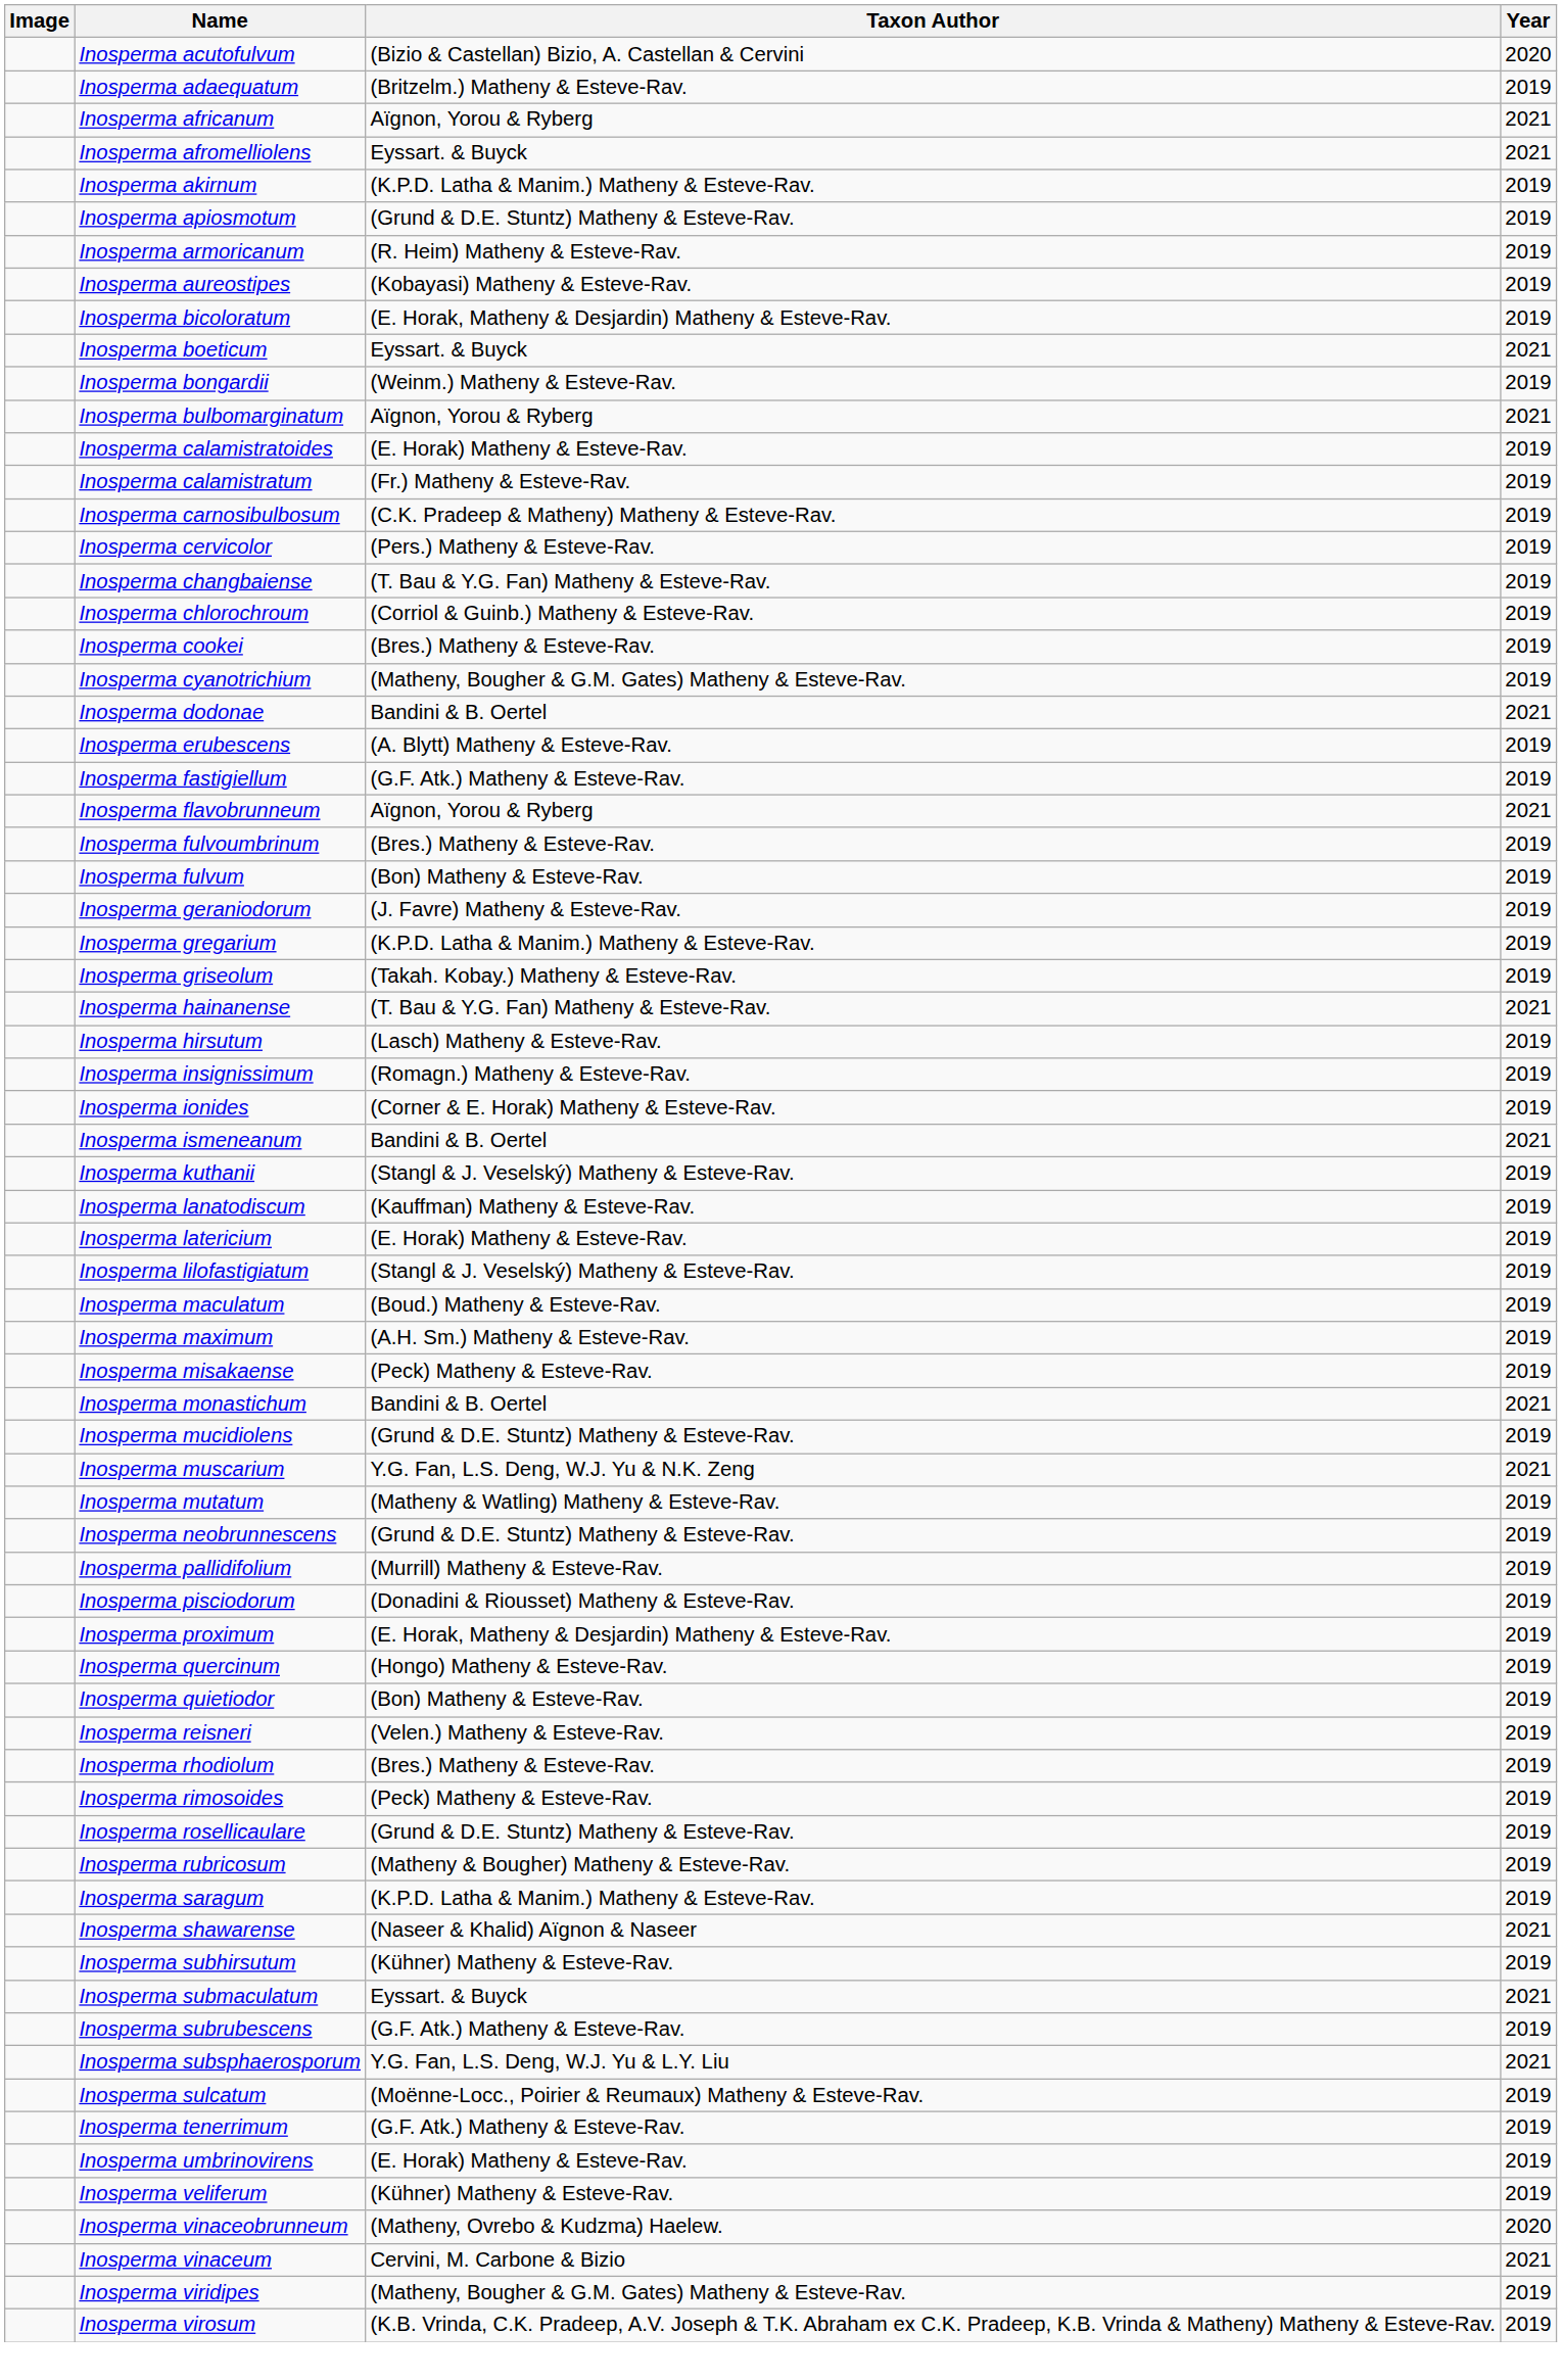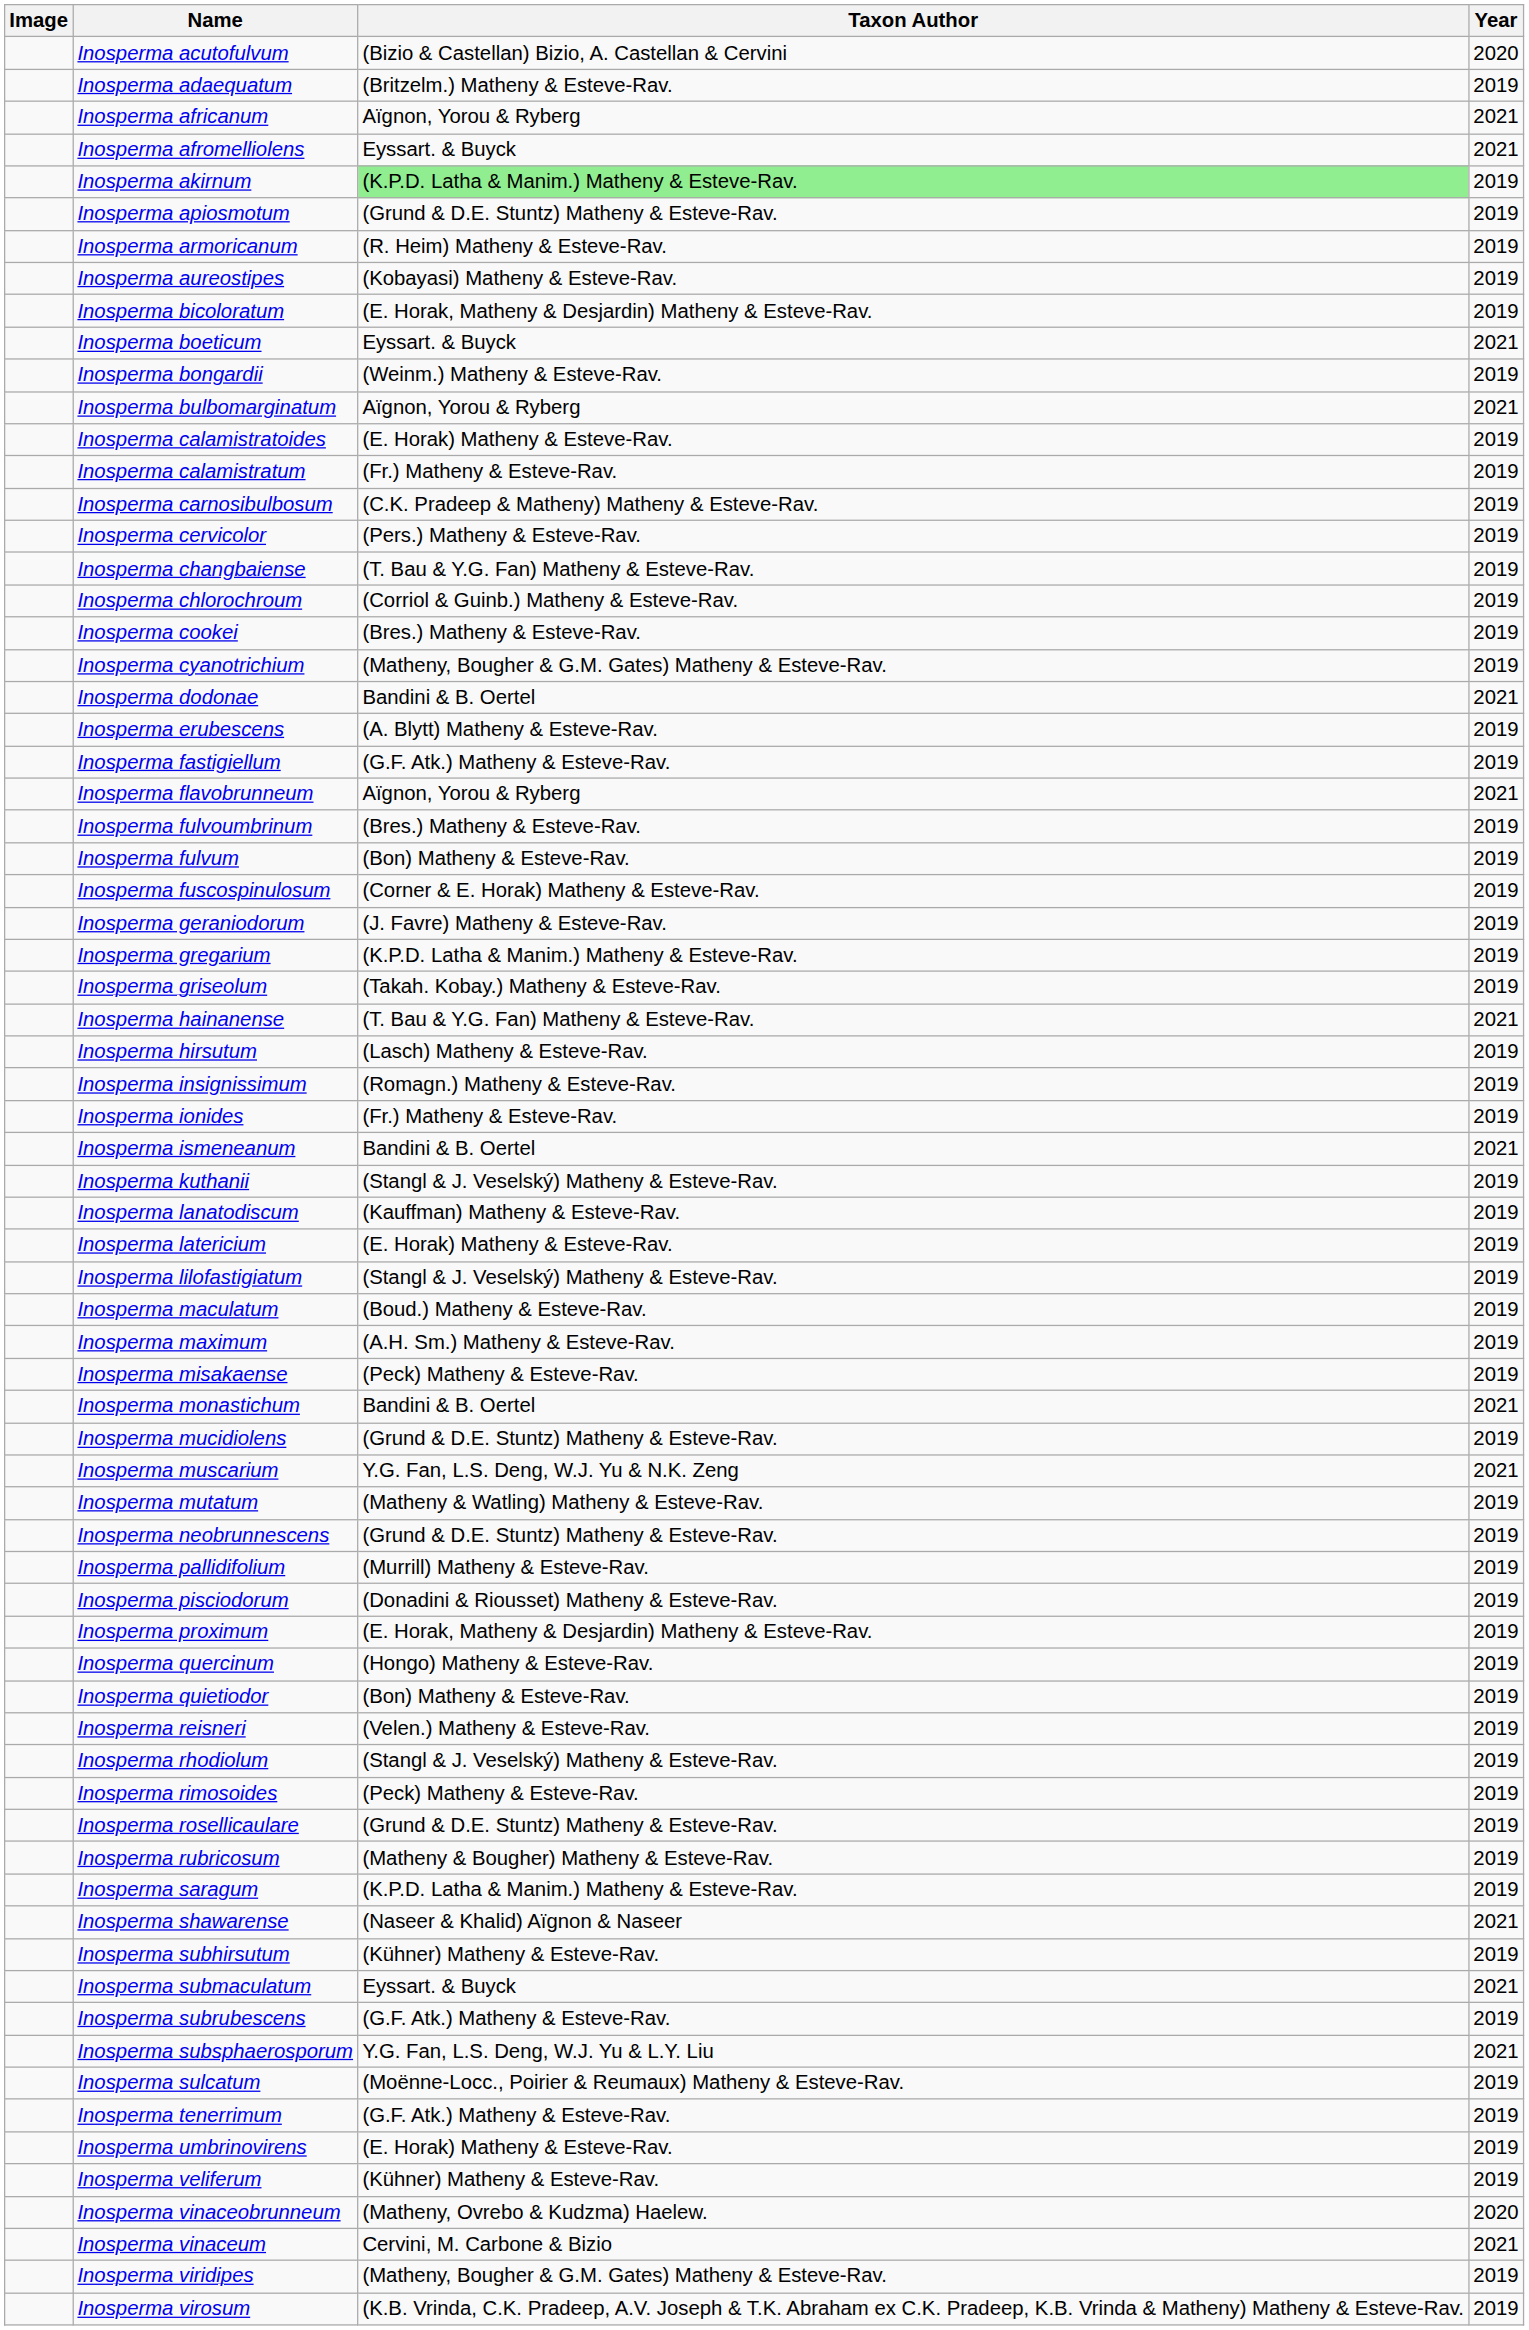Inosperma akirnum | Taxon Author: no background -> lightgreen background
+ row: Inosperma fuscospinulosum | (Corner & E. Horak) Matheny & Esteve-Rav. | 2019
Inosperma ionides | Taxon Author: (Corner & E. Horak) Matheny & Esteve-Rav. -> (Fr.) Matheny & Esteve-Rav.
Inosperma rhodiolum | Taxon Author: (Bres.) Matheny & Esteve-Rav. -> (Stangl & J. Veselský) Matheny & Esteve-Rav.
